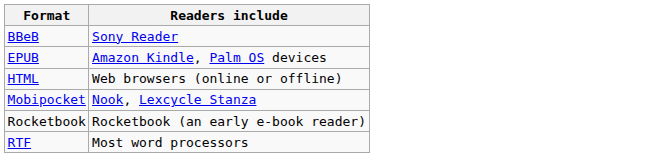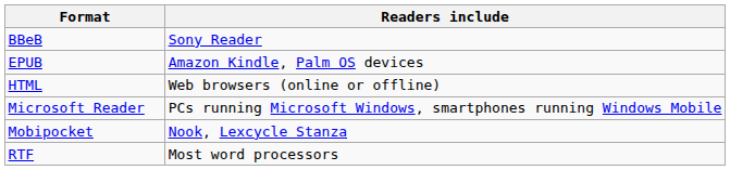+ row: Microsoft Reader | PCs running Microsoft Windows, smartphones running Windows Mobile
- row: Rocketbook | Rocketbook (an early e-book reader)
